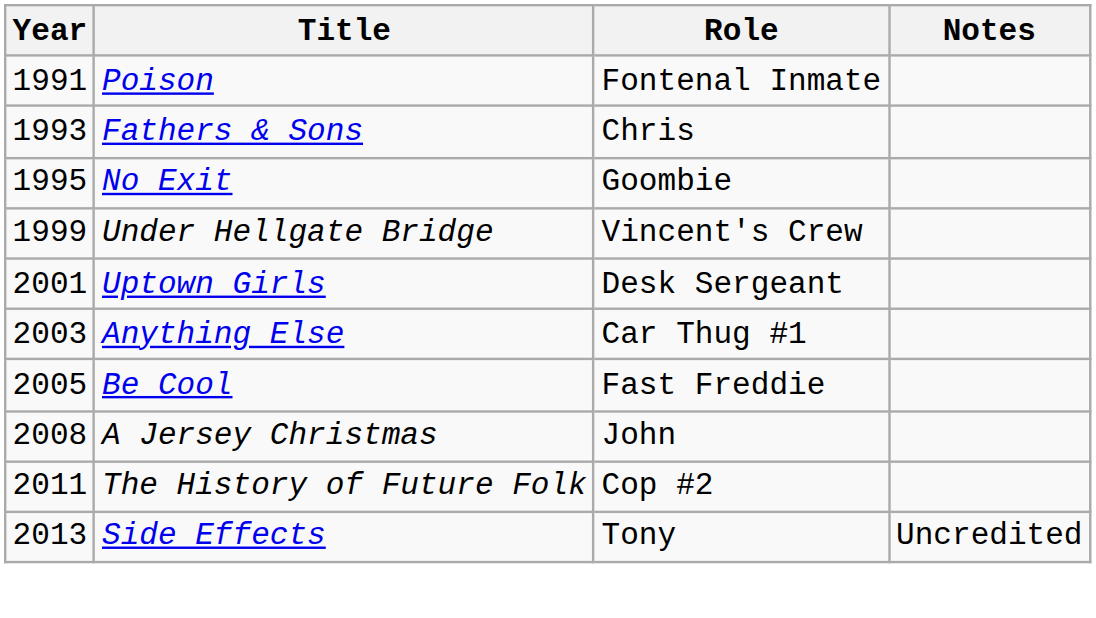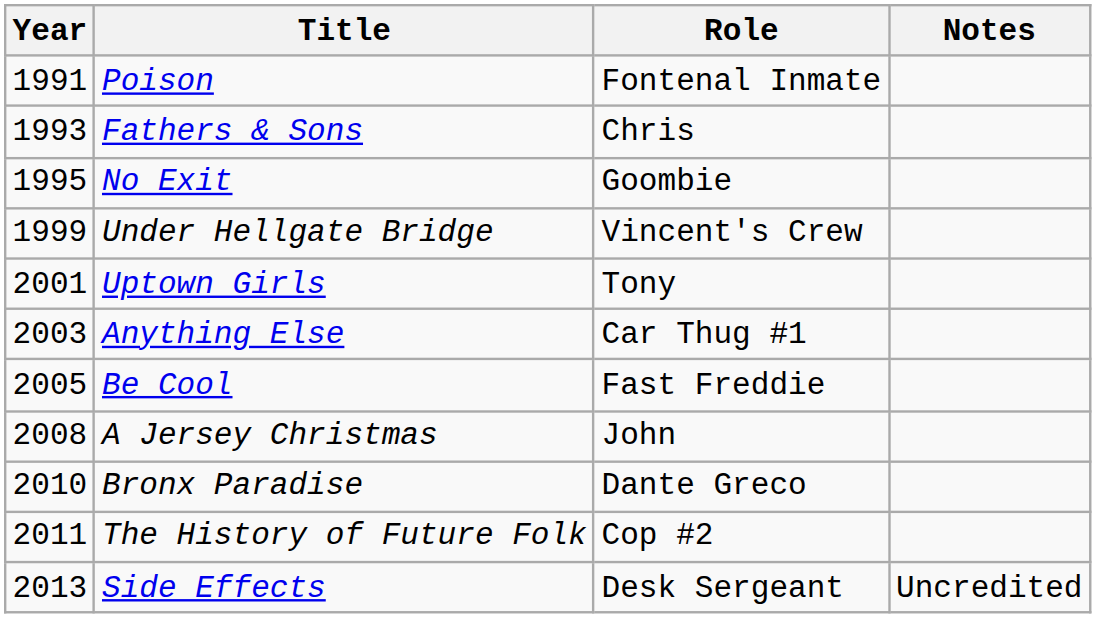Uptown Girls | Role: Desk Sergeant -> Tony
+ row: 2010 | Bronx Paradise | Dante Greco
Side Effects | Role: Tony -> Desk Sergeant
